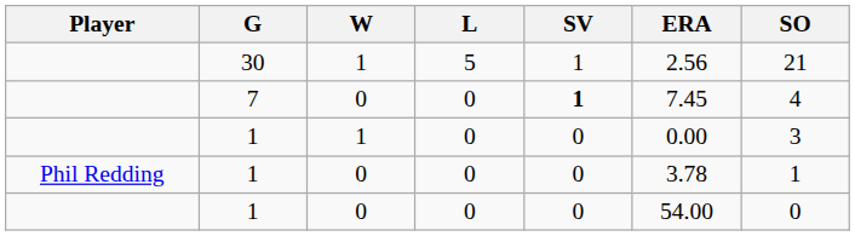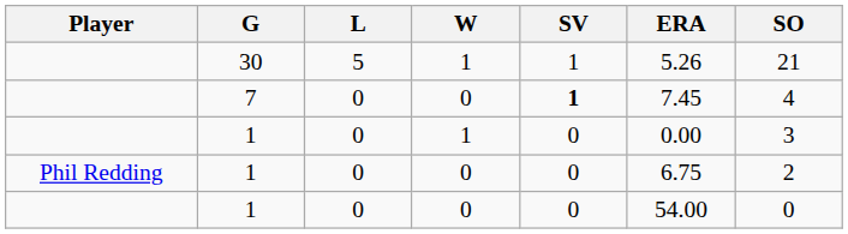columns swapped: W <-> L
30 | ERA: 2.56 -> 5.26
Phil Redding / 1 | ERA: 3.78 -> 6.75
Phil Redding / 1 | SO: 1 -> 2
